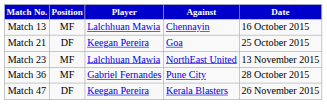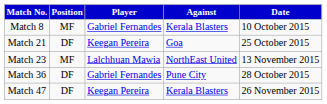+ row: Match 8 | MF | Gabriel Fernandes | Kerala Blasters | 10 October 2015
- row: Match 13 | MF | Lalchhuan Mawia | Chennayin | 16 October 2015
Match 36 | Position: MF -> DF
